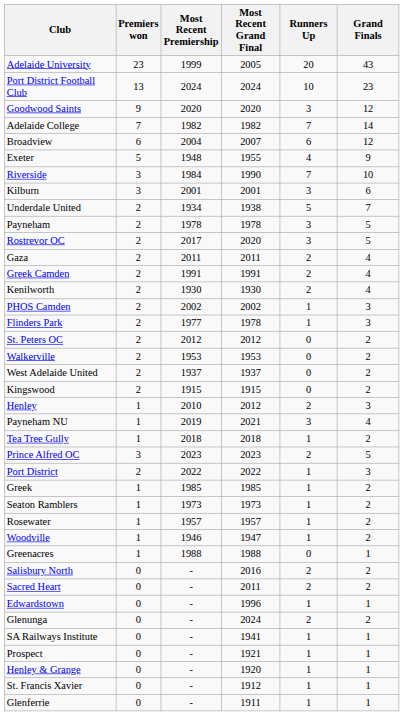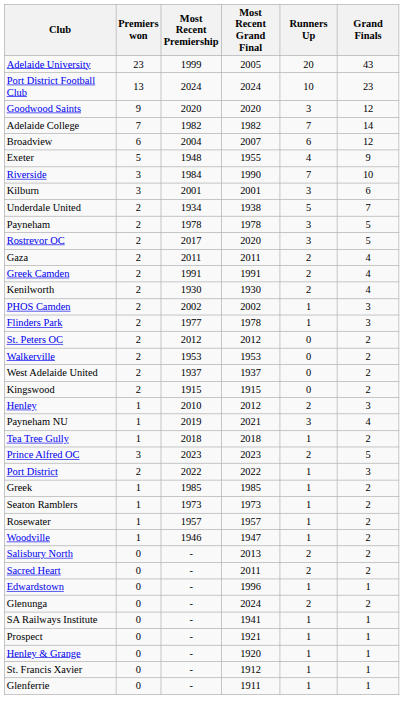- row: Greenacres | 1 | 1988 | 1988 | 0 | 1
Salisbury North | Most Recent Grand Final: 2016 -> 2013
